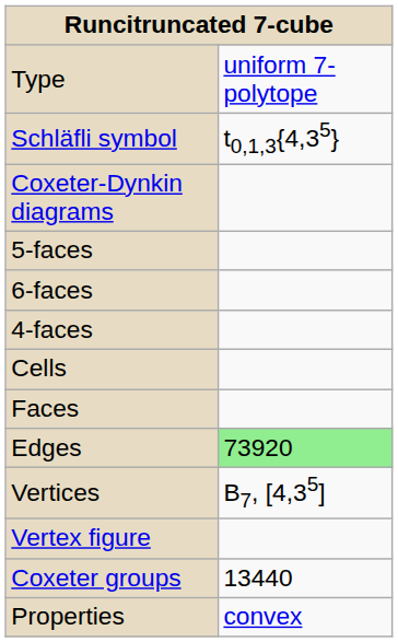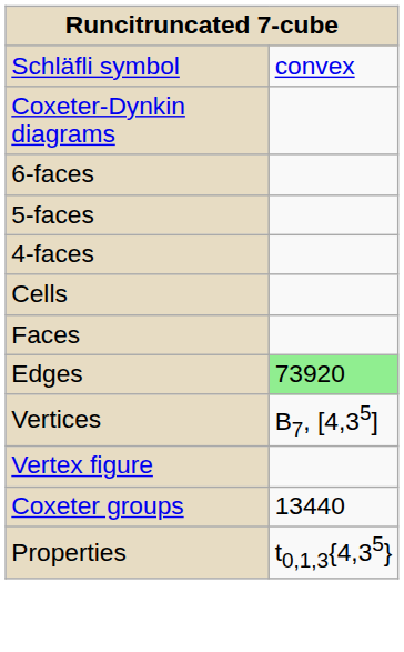- row: Type | uniform 7-polytope
Schläfli symbol | column 2: t0,1,3{4,35} -> convex
rows swapped: 6-faces <-> 5-faces
Properties | column 2: convex -> t0,1,3{4,35}
